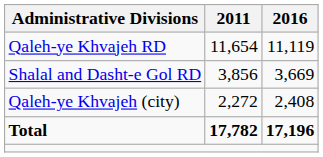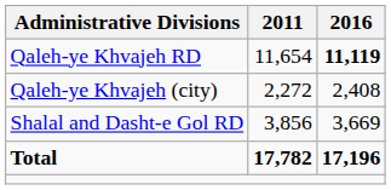Qaleh-ye Khvajeh RD | 2016: normal -> bold
rows swapped: Shalal and Dasht-e Gol RD <-> Qaleh-ye Khvajeh (city)
